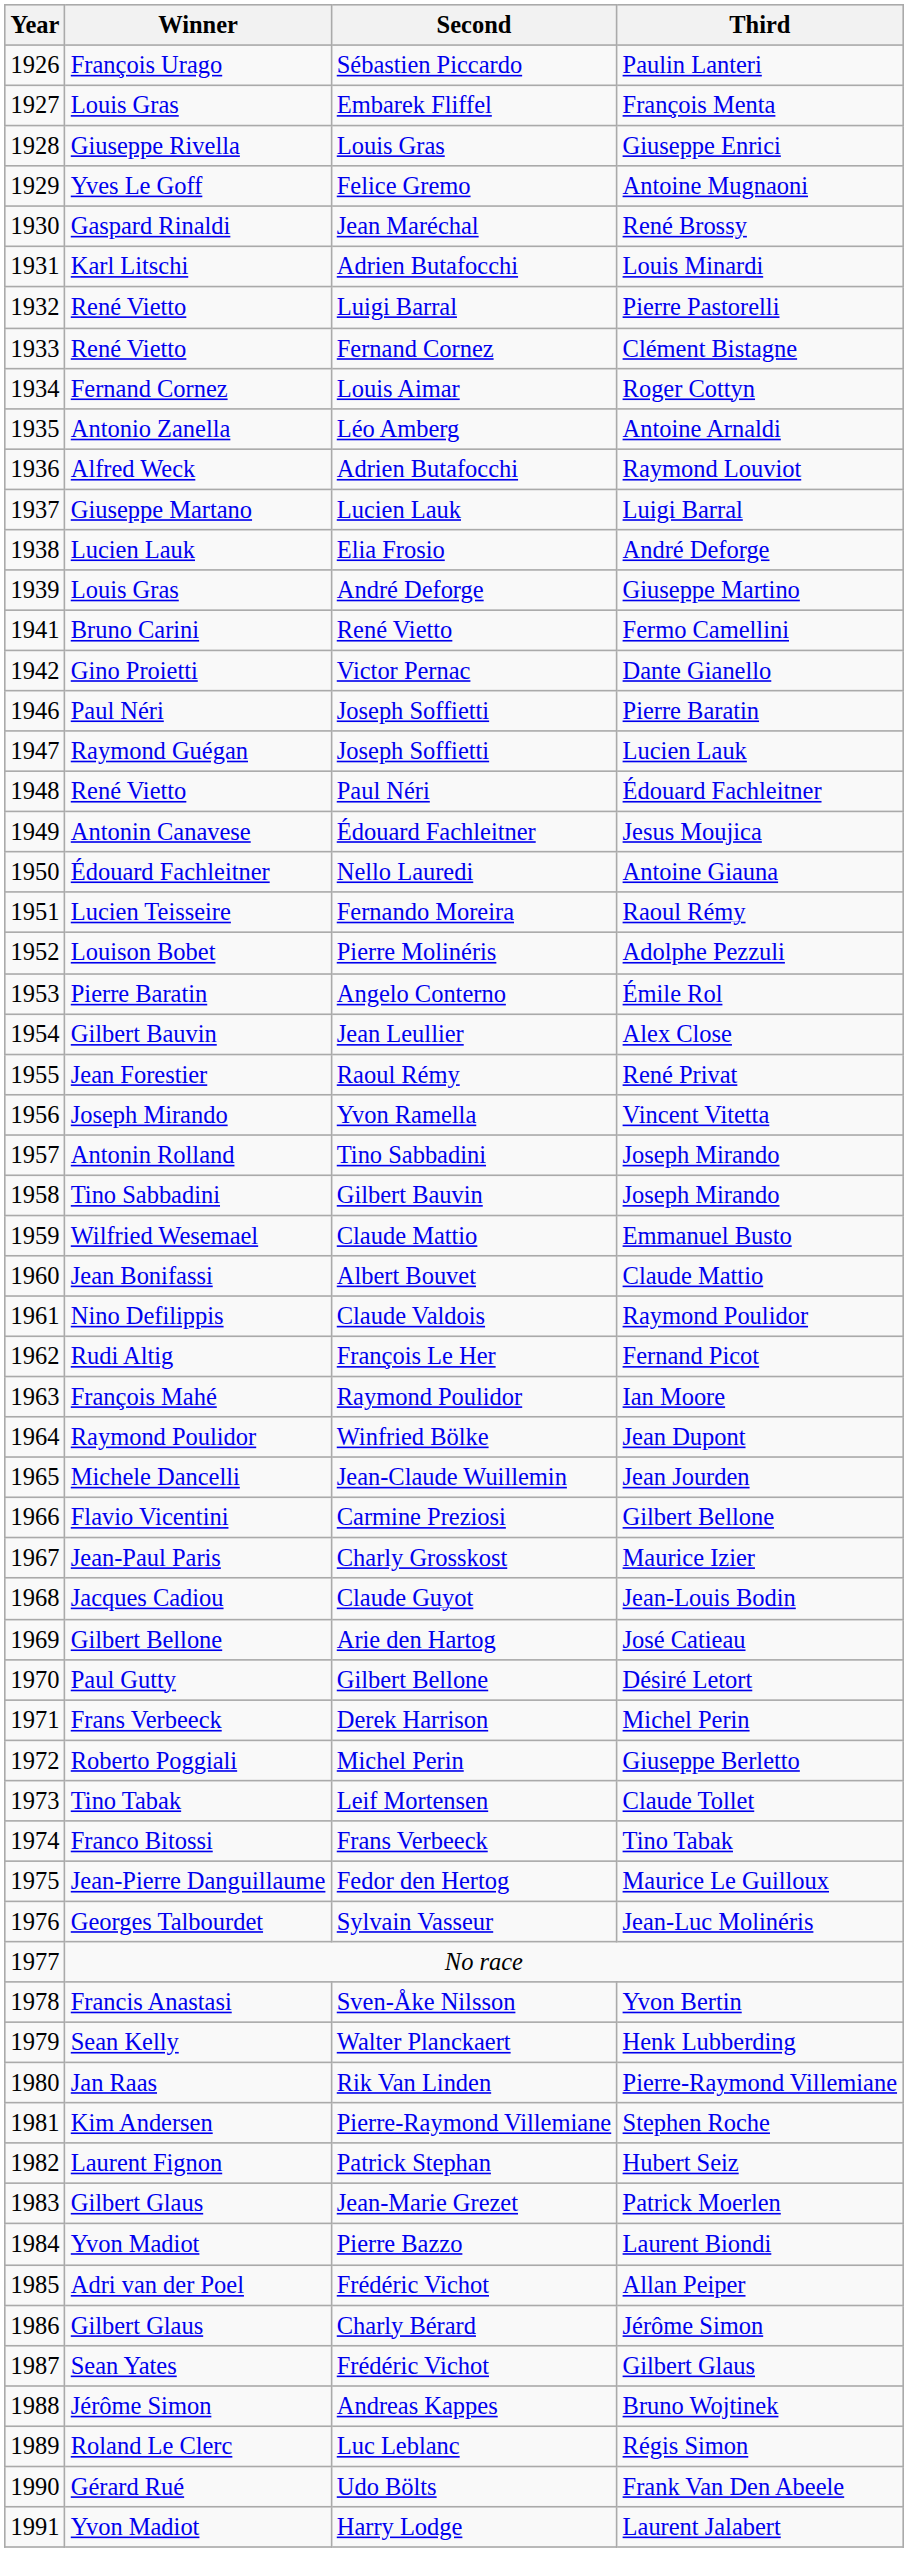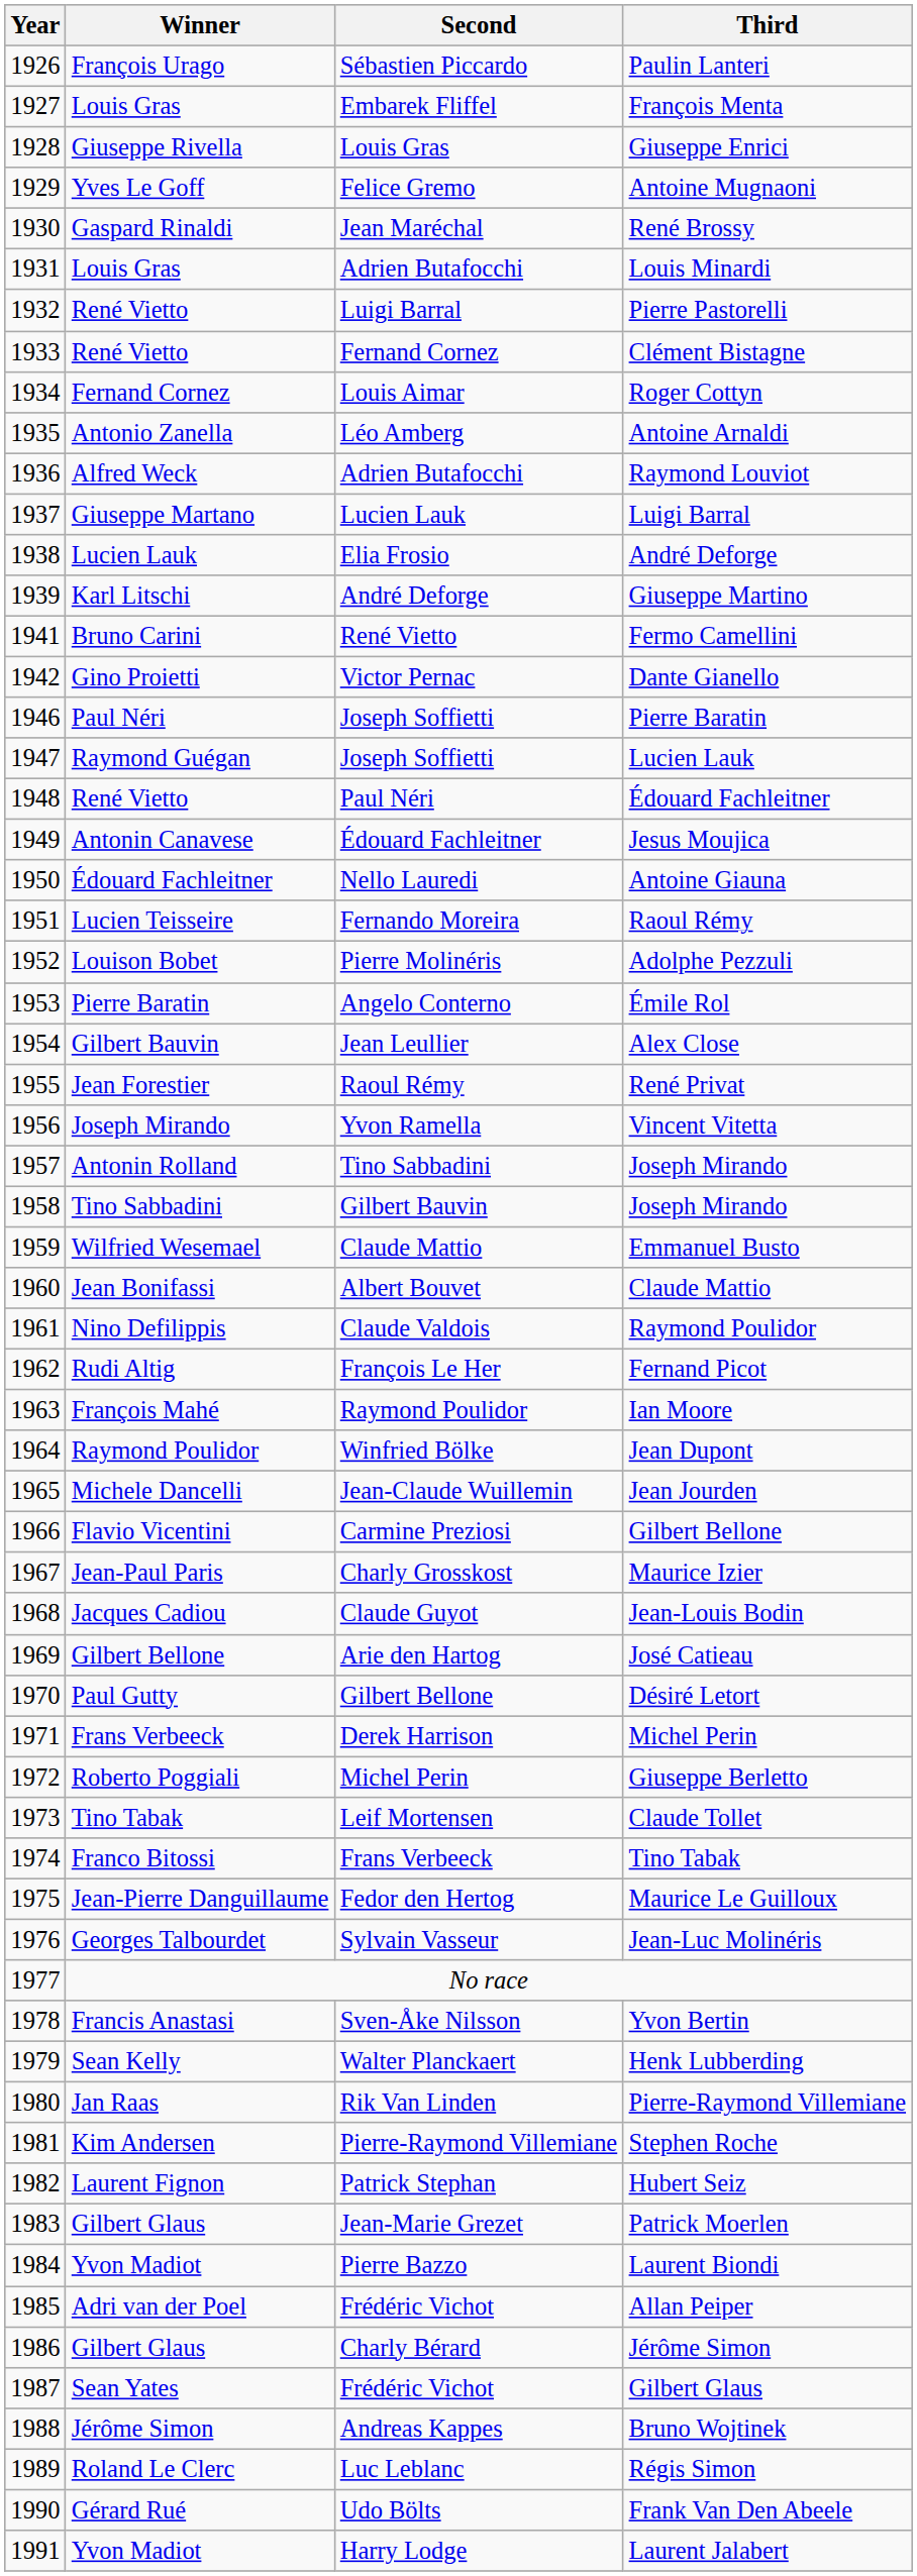Louis Minardi | Winner: Karl Litschi -> Louis Gras
Giuseppe Martino | Winner: Louis Gras -> Karl Litschi
